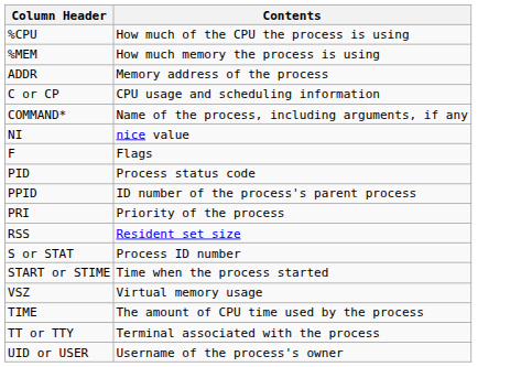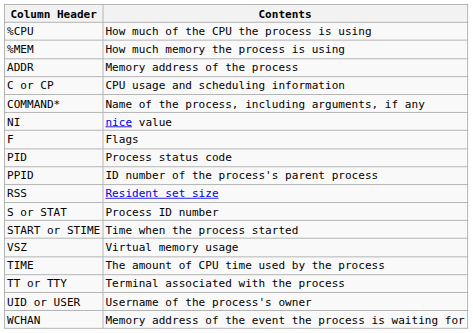- row: PRI | Priority of the process
+ row: WCHAN | Memory address of the event the process is waiting for
